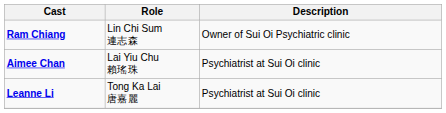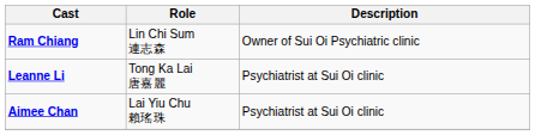rows swapped: Aimee Chan <-> Leanne Li
